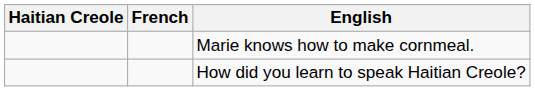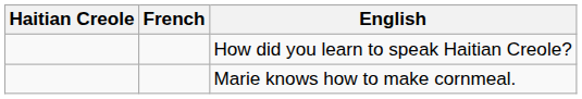rows swapped: How did you learn to speak Haitian Creole? <-> Marie knows how to make cornmeal.
